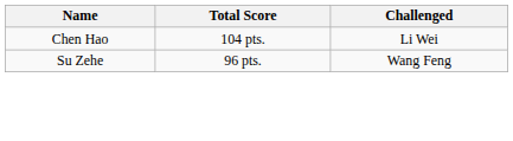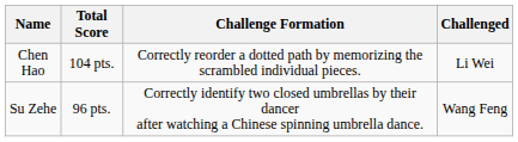+ column: Challenge Formation | Correctly reorder a dotted path by memorizing the scrambled individual pieces. | Correctly identify two closed umbrellas by their dancer after watching a Chinese spinning umbrella dance.
